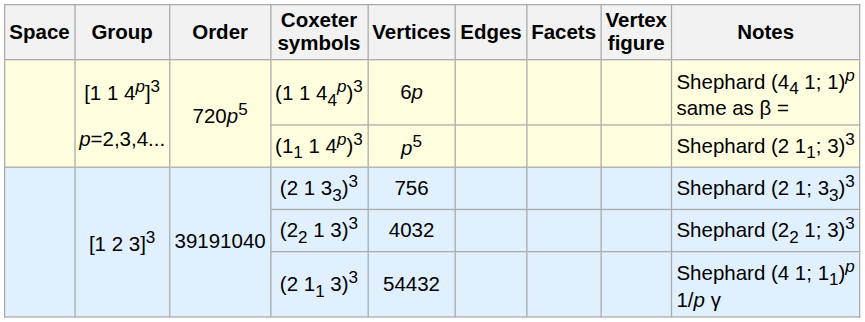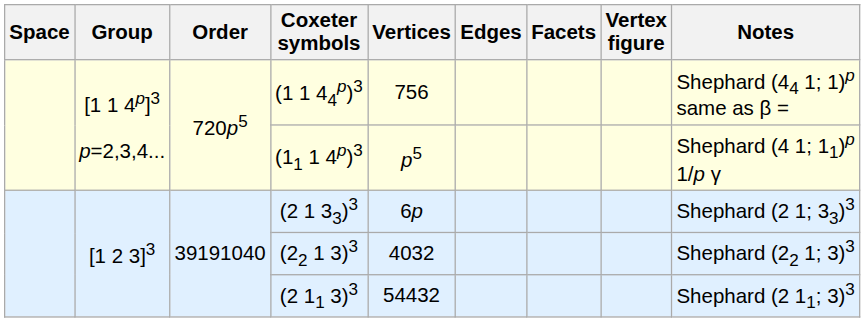(1 1 44p)3 | Vertices: 6p -> 756
(11 1 4p)3 | Notes: Shephard (2 11; 3)3 -> Shephard (4 1; 11)p 1/p γ
(2 1 33)3 | Vertices: 756 -> 6p
(2 11 3)3 | Notes: Shephard (4 1; 11)p 1/p γ -> Shephard (2 11; 3)3
